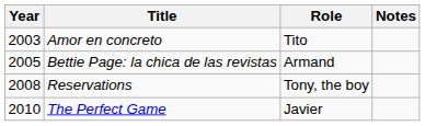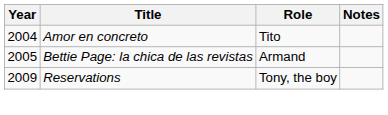Amor en concreto | Year: 2003 -> 2004
Reservations | Year: 2008 -> 2009
- row: 2010 | The Perfect Game | Javier
